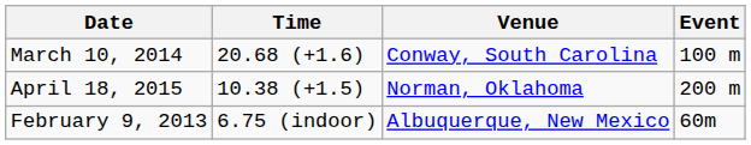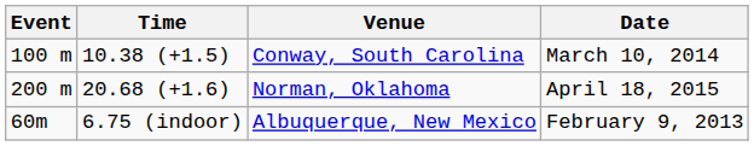columns swapped: Event <-> Date
Conway, South Carolina | Time: 20.68 (+1.6) -> 10.38 (+1.5)
Norman, Oklahoma | Time: 10.38 (+1.5) -> 20.68 (+1.6)
